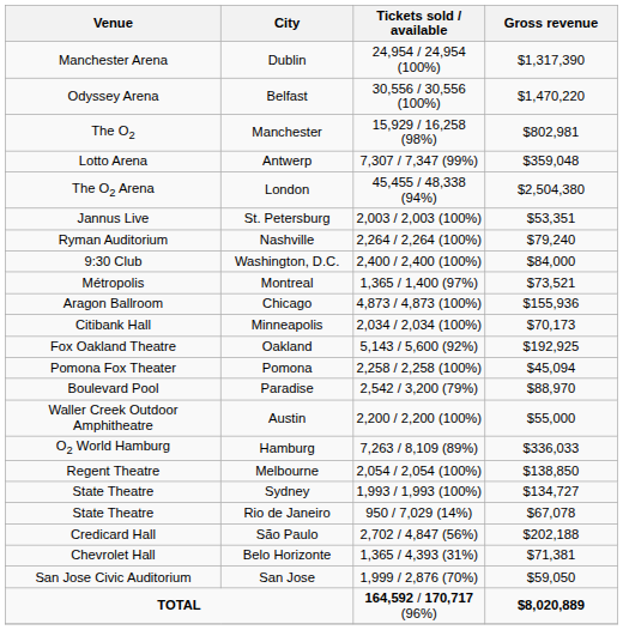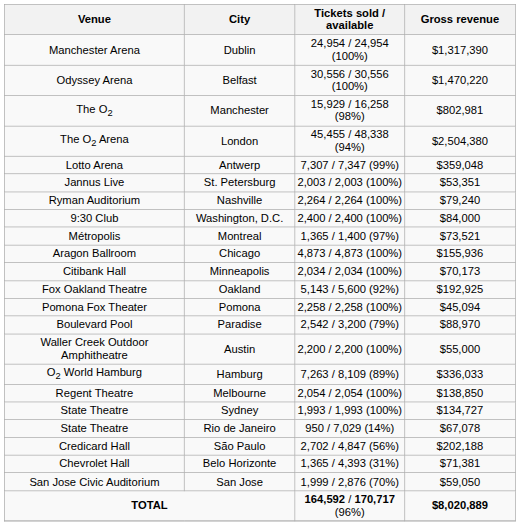rows swapped: London <-> Antwerp
